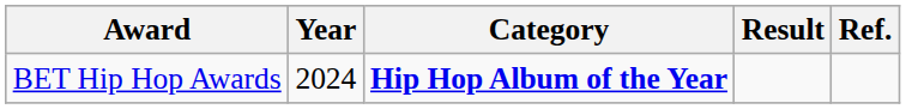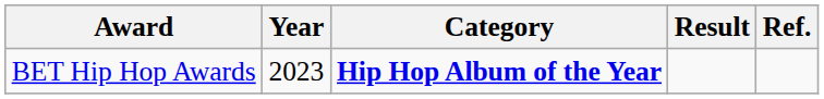BET Hip Hop Awards | Year: 2024 -> 2023
